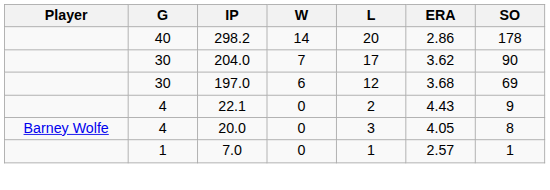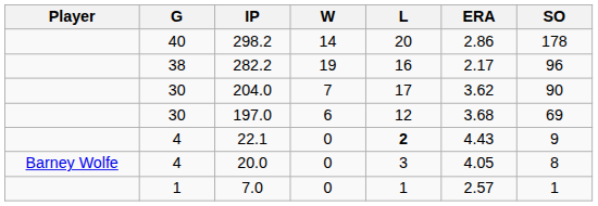+ row: 38 | 282.2 | 19 | 16 | 2.17 | 96
22.1 | L: normal -> bold
